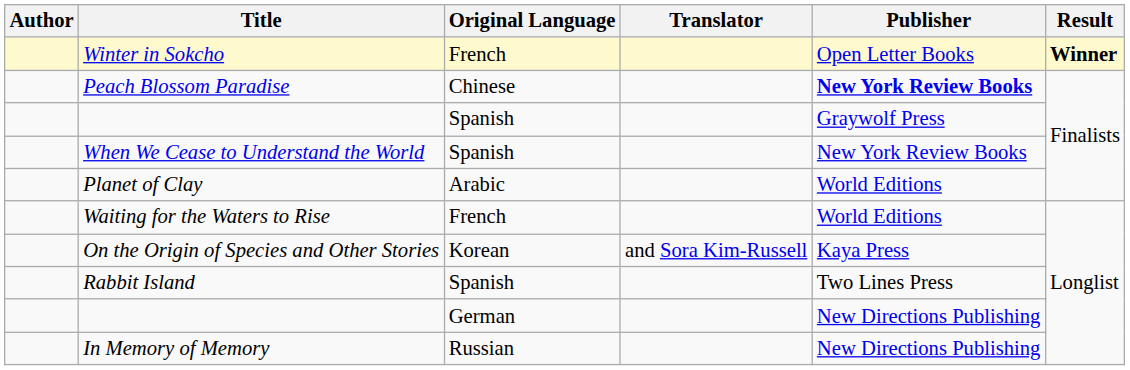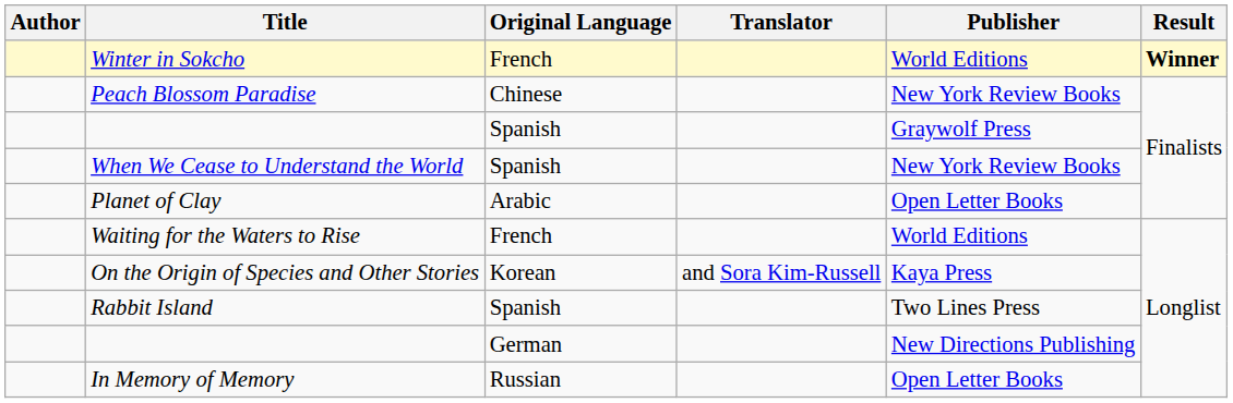Winter in Sokcho | Publisher: Open Letter Books -> World Editions
Peach Blossom Paradise | Publisher: bold -> normal
Planet of Clay | Publisher: World Editions -> Open Letter Books
In Memory of Memory | Publisher: New Directions Publishing -> Open Letter Books
